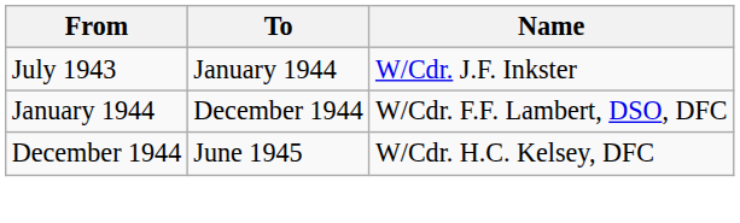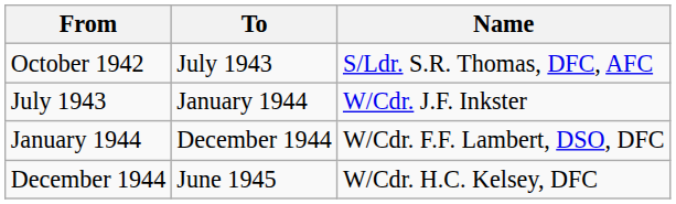+ row: October 1942 | July 1943 | S/Ldr. S.R. Thomas, DFC, AFC
